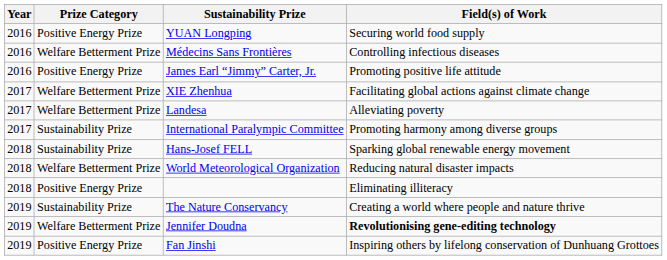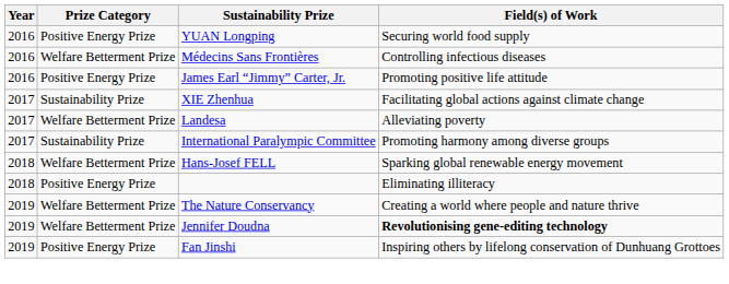XIE Zhenhua | Prize Category: Welfare Betterment Prize -> Sustainability Prize
Hans-Josef FELL | Prize Category: Sustainability Prize -> Welfare Betterment Prize
- row: 2018 | Welfare Betterment Prize | World Meteorological Organization | Reducing natural disaster impacts
The Nature Conservancy | Prize Category: Sustainability Prize -> Welfare Betterment Prize
